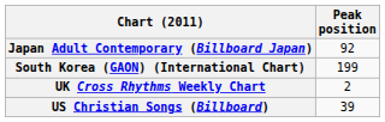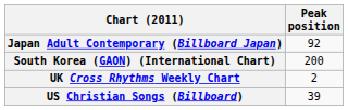South Korea (GAON) (International Chart) | Peak position: 199 -> 200
